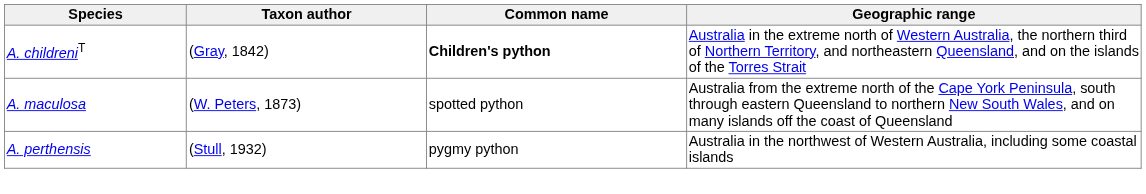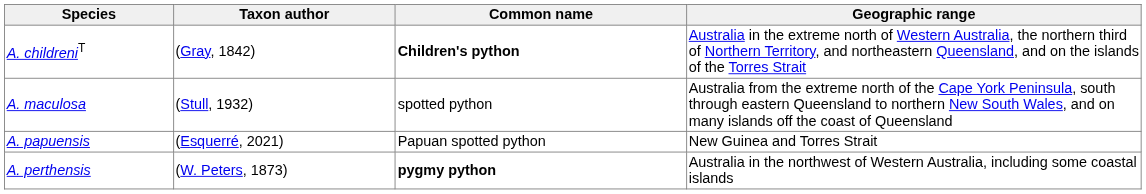A. maculosa | Taxon author: (W. Peters, 1873) -> (Stull, 1932)
+ row: A. papuensis | (Esquerré, 2021) | Papuan spotted python | New Guinea and Torres Strait
A. perthensis | Taxon author: (Stull, 1932) -> (W. Peters, 1873)
A. perthensis | Common name: normal -> bold
